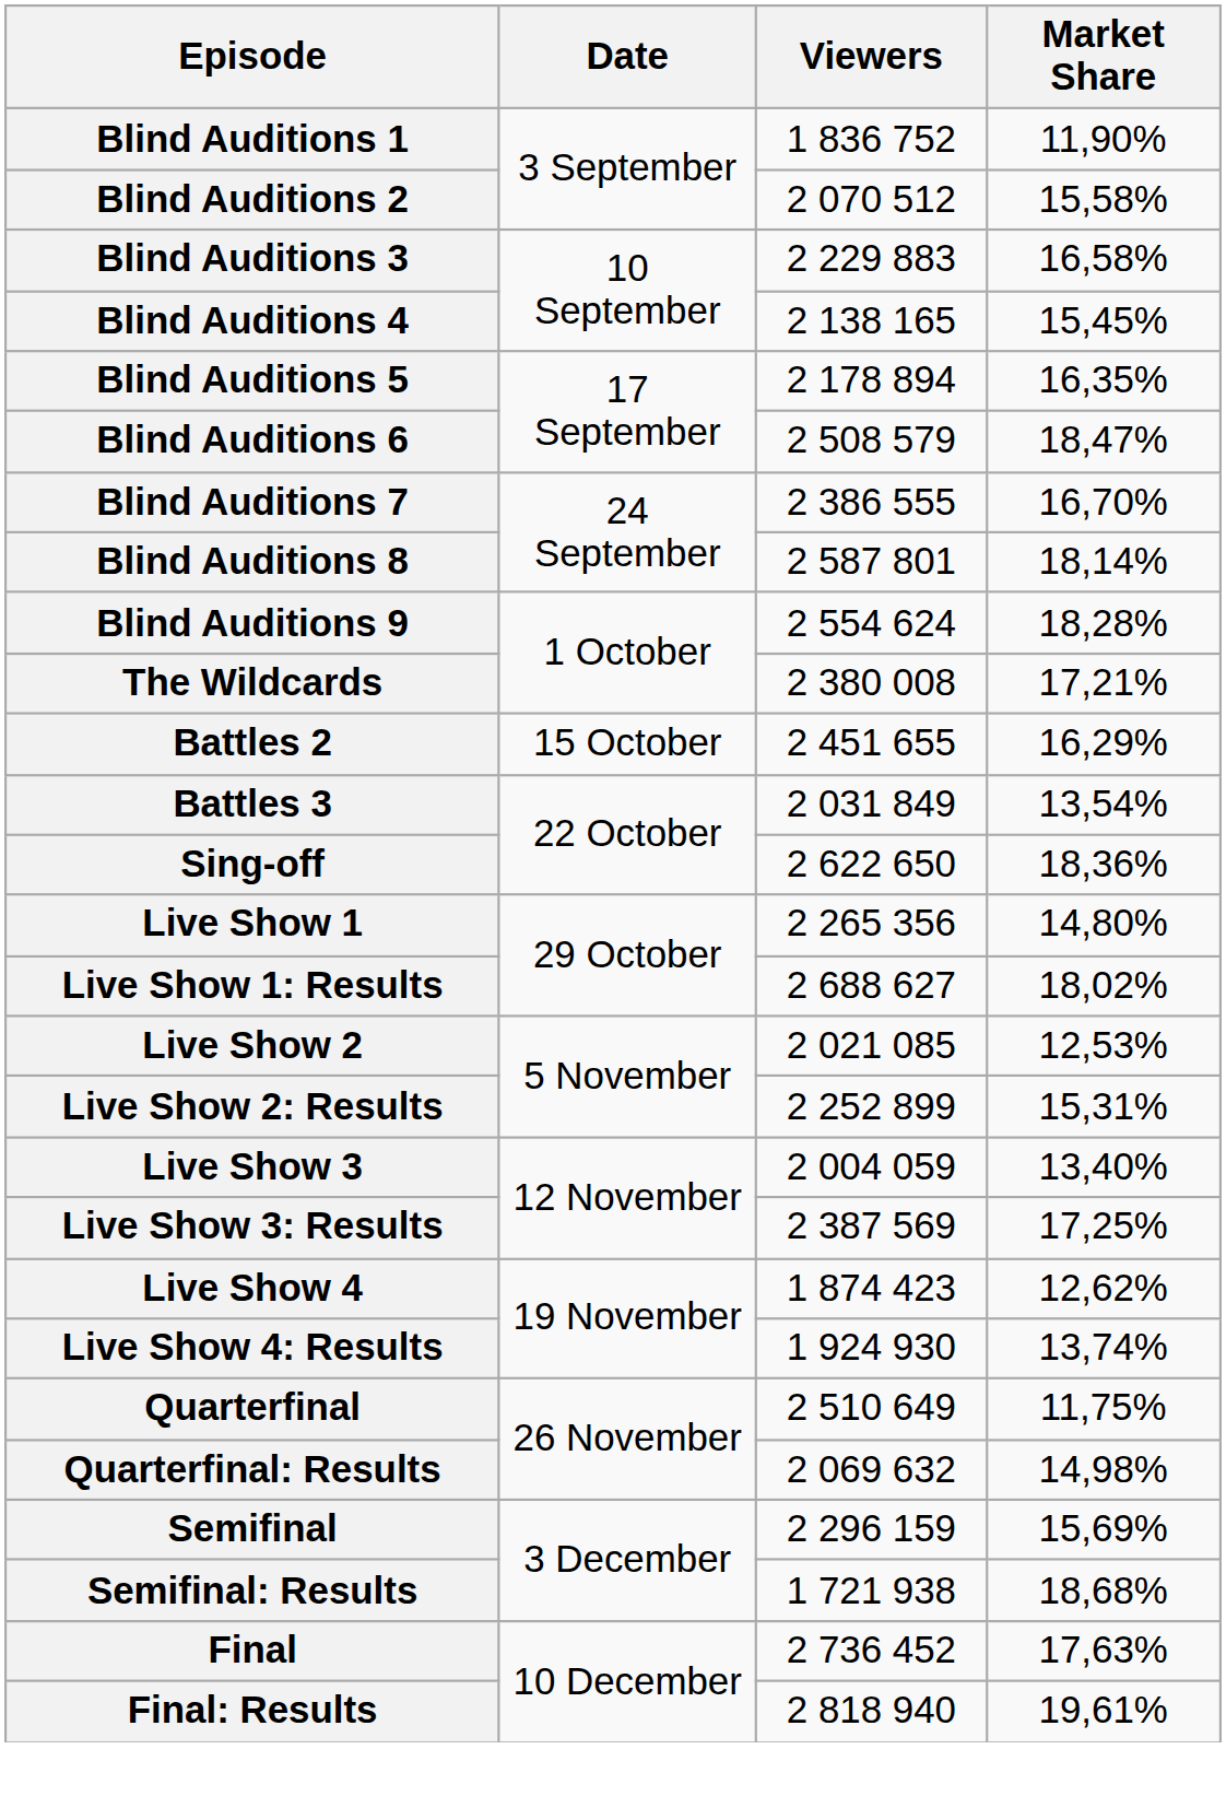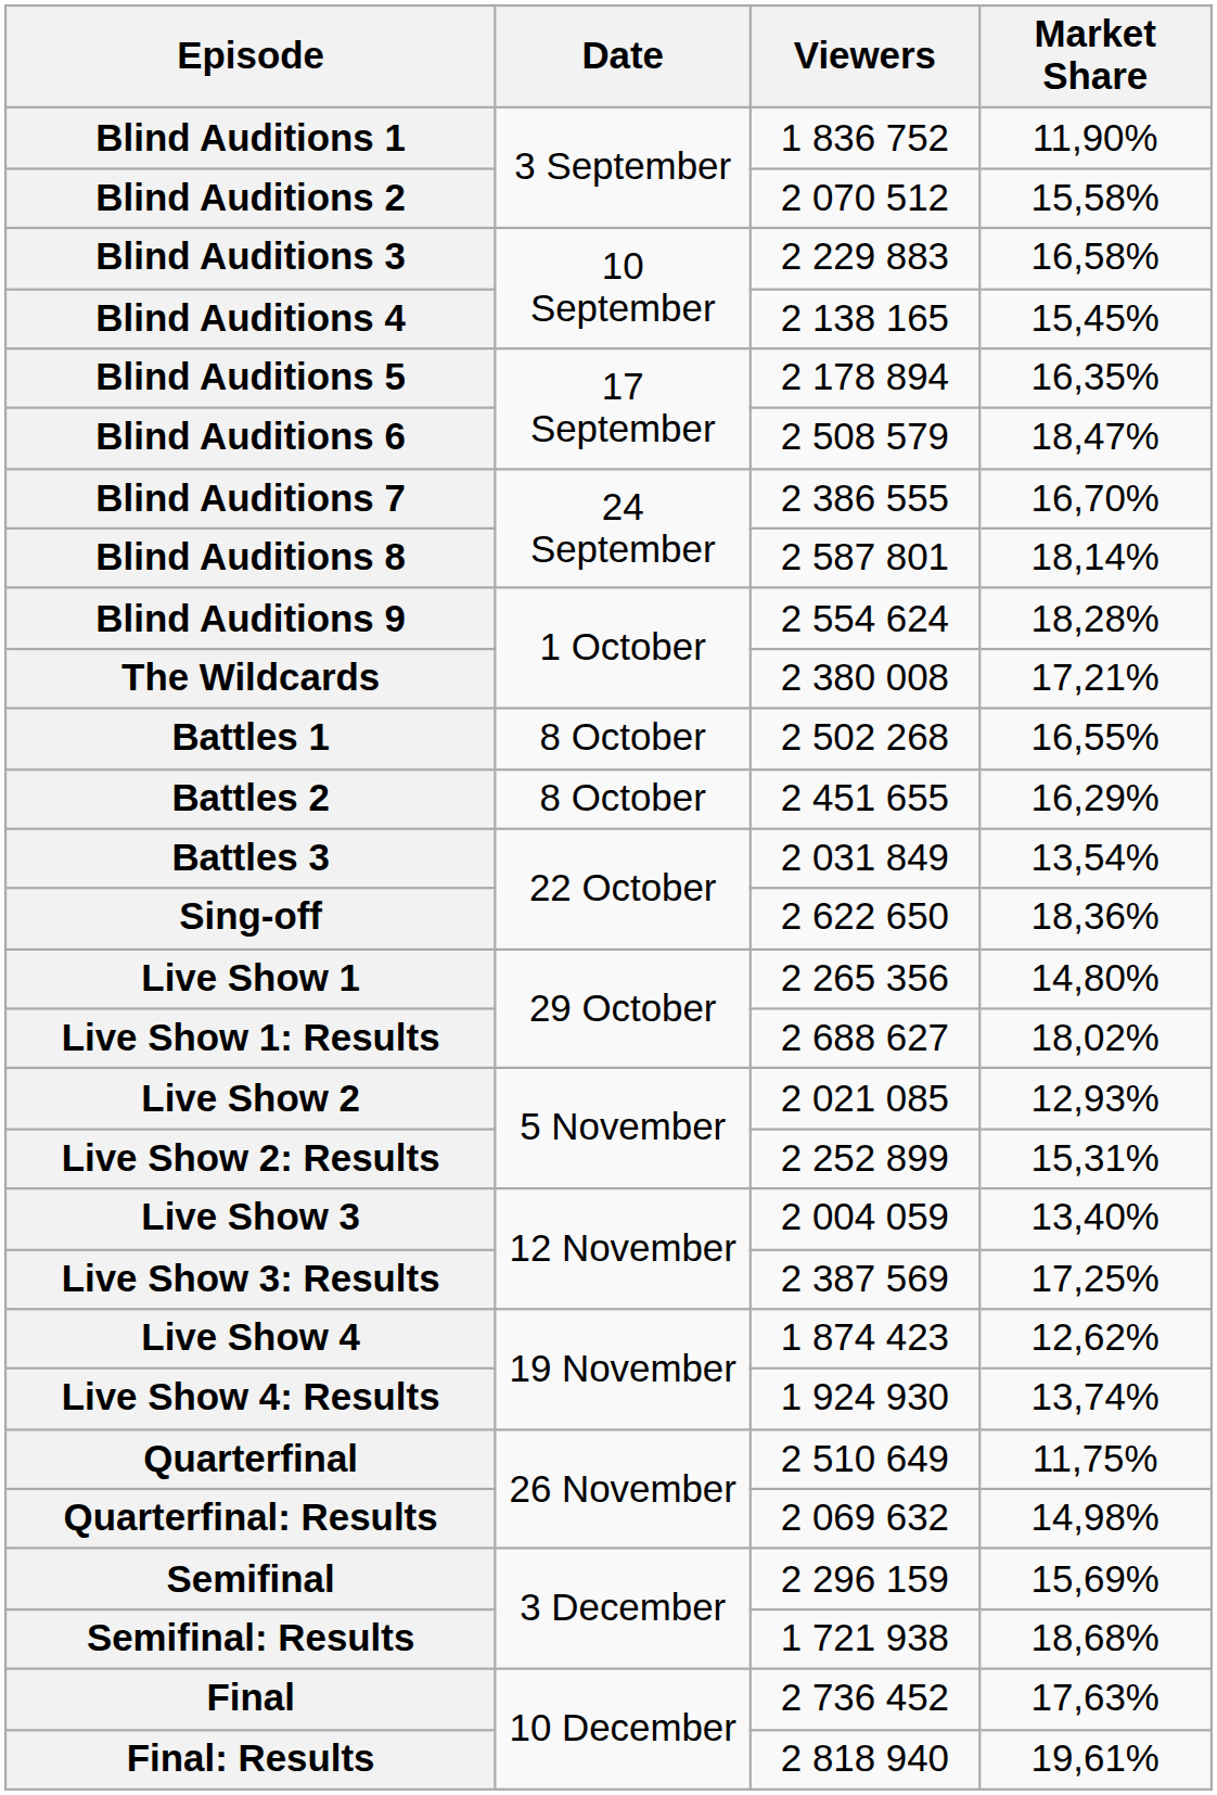+ row: Battles 1 | 8 October | 2 502 268 | 16,55%
Battles 2 | Date: 15 October -> 8 October
Live Show 2 | Market Share: 12,53% -> 12,93%
